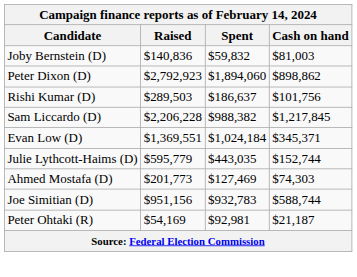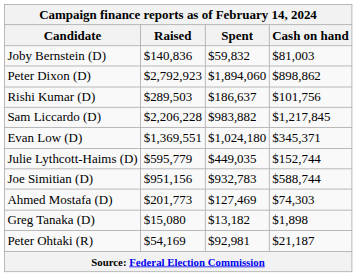Sam Liccardo (D) | Spent: $988,382 -> $983,882
Evan Low (D) | Spent: $1,024,184 -> $1,024,180
Julie Lythcott-Haims (D) | Spent: $443,035 -> $449,035
rows swapped: Ahmed Mostafa (D) <-> Joe Simitian (D)
+ row: Greg Tanaka (D) | $15,080 | $13,182 | $1,898
